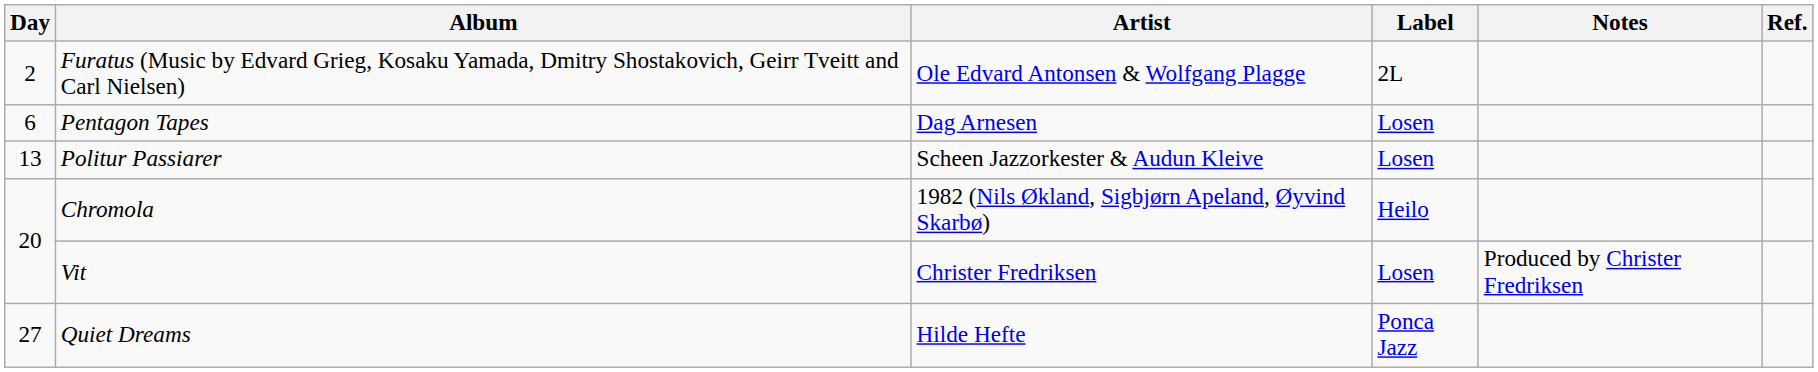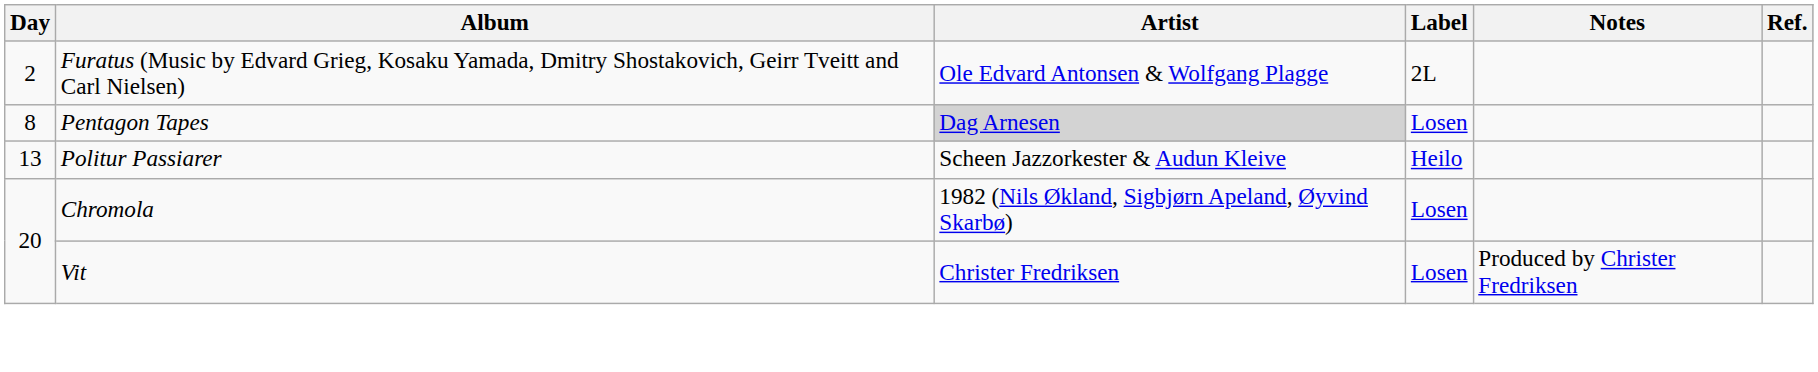Pentagon Tapes | Day: 6 -> 8
Pentagon Tapes | Artist: no background -> lightgrey background
Politur Passiarer | Label: Losen -> Heilo
Chromola | Label: Heilo -> Losen
- row: 27 | Quiet Dreams | Hilde Hefte | Ponca Jazz
